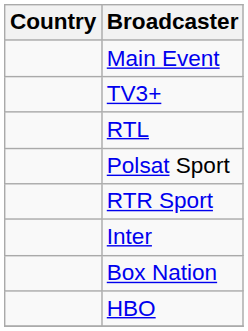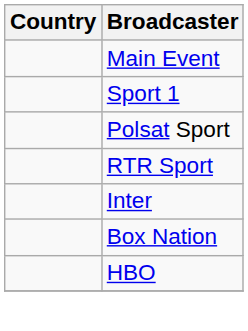- row: TV3+
- row: RTL
+ row: Sport 1
